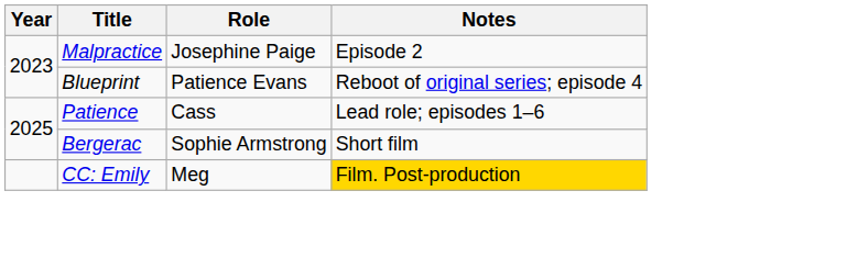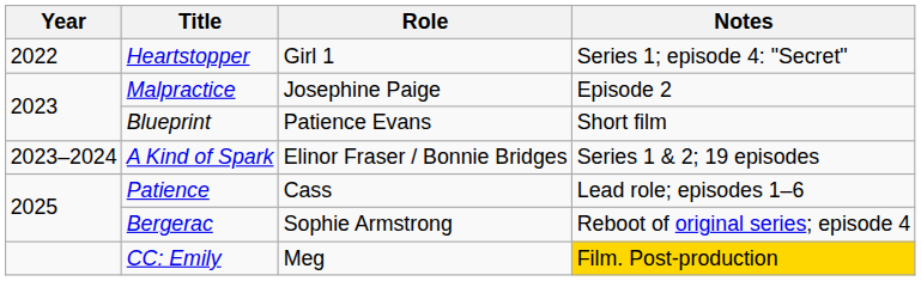+ row: 2022 | Heartstopper | Girl 1 | Series 1; episode 4: "Secret"
Blueprint | Notes: Reboot of original series; episode 4 -> Short film
+ row: 2023–2024 | A Kind of Spark | Elinor Fraser / Bonnie Bridges | Series 1 & 2; 19 episodes
Bergerac | Notes: Short film -> Reboot of original series; episode 4
